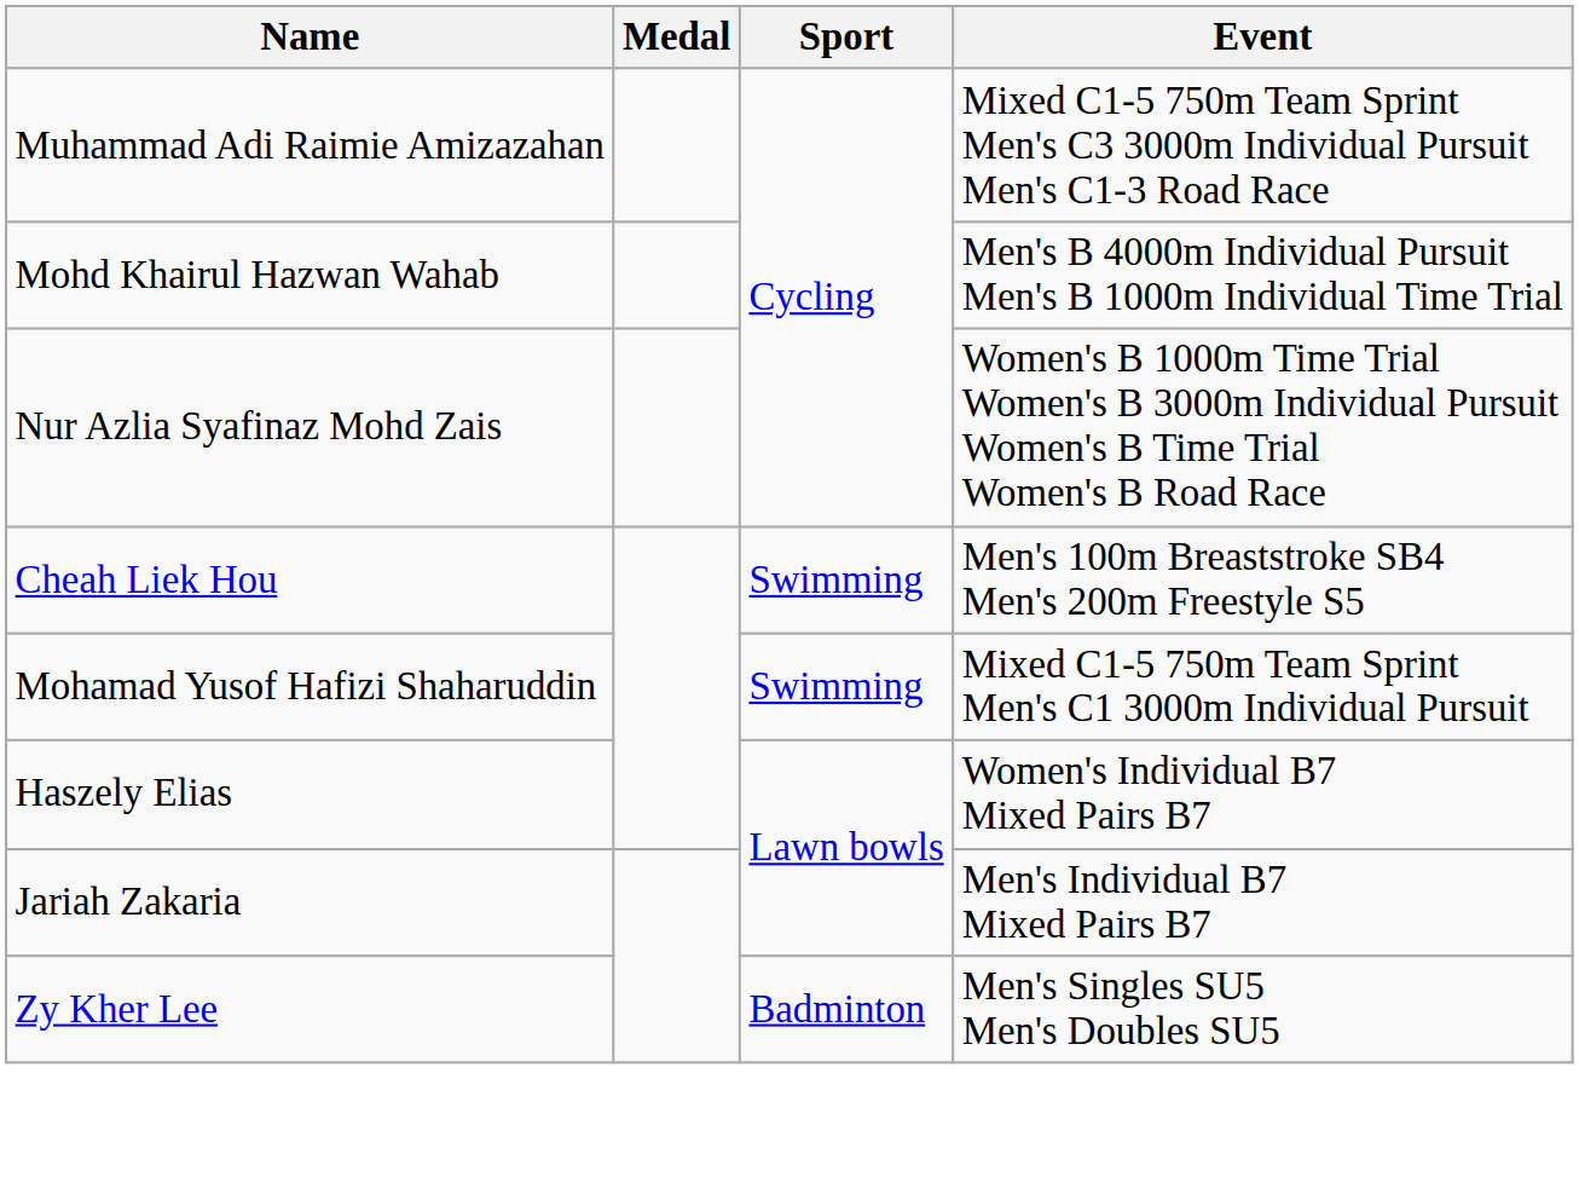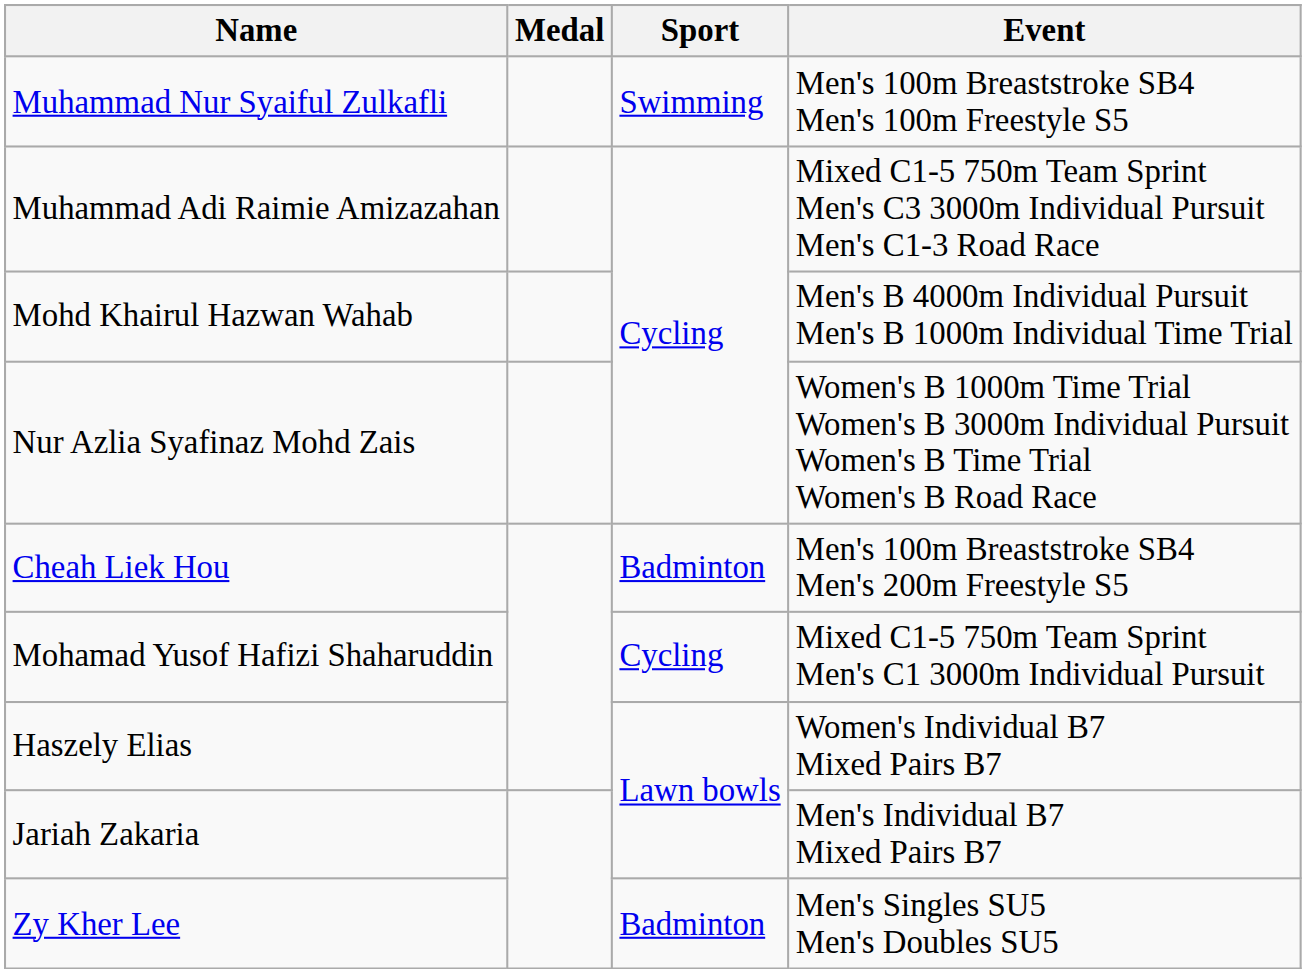+ row: Muhammad Nur Syaiful Zulkafli | Swimming | Men's 100m Breaststroke SB4 Men's 100m Freestyle S5
Cheah Liek Hou | Sport: Swimming -> Badminton
Mohamad Yusof Hafizi Shaharuddin | Sport: Swimming -> Cycling
